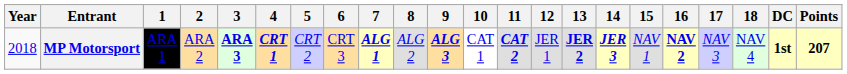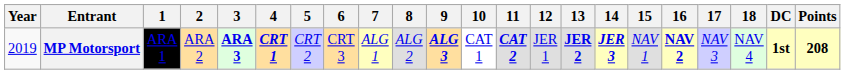MP Motorsport | Year: 2018 -> 2019
MP Motorsport | 7: bold -> normal
MP Motorsport | Points: 207 -> 208
